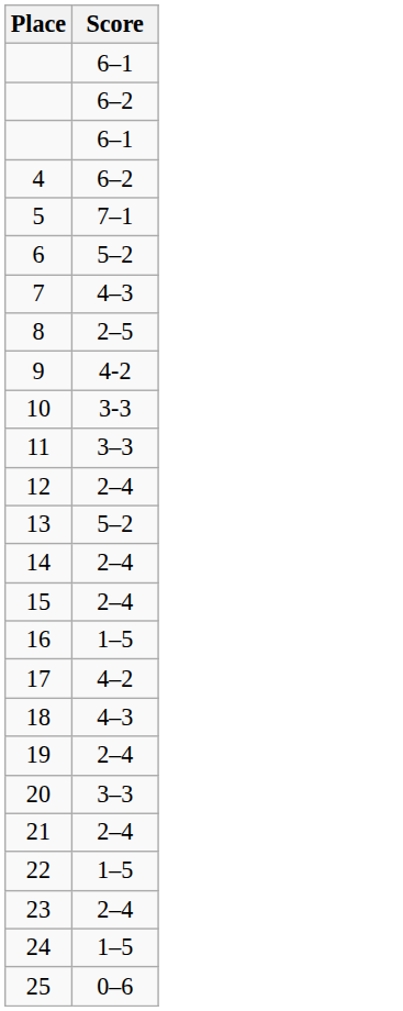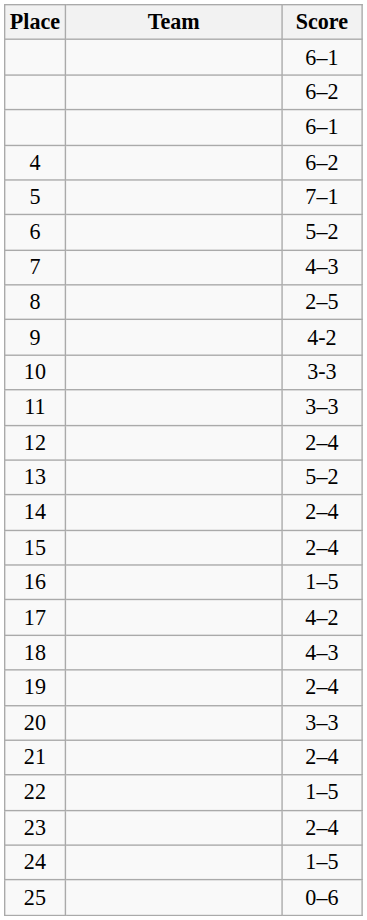+ column: Team
